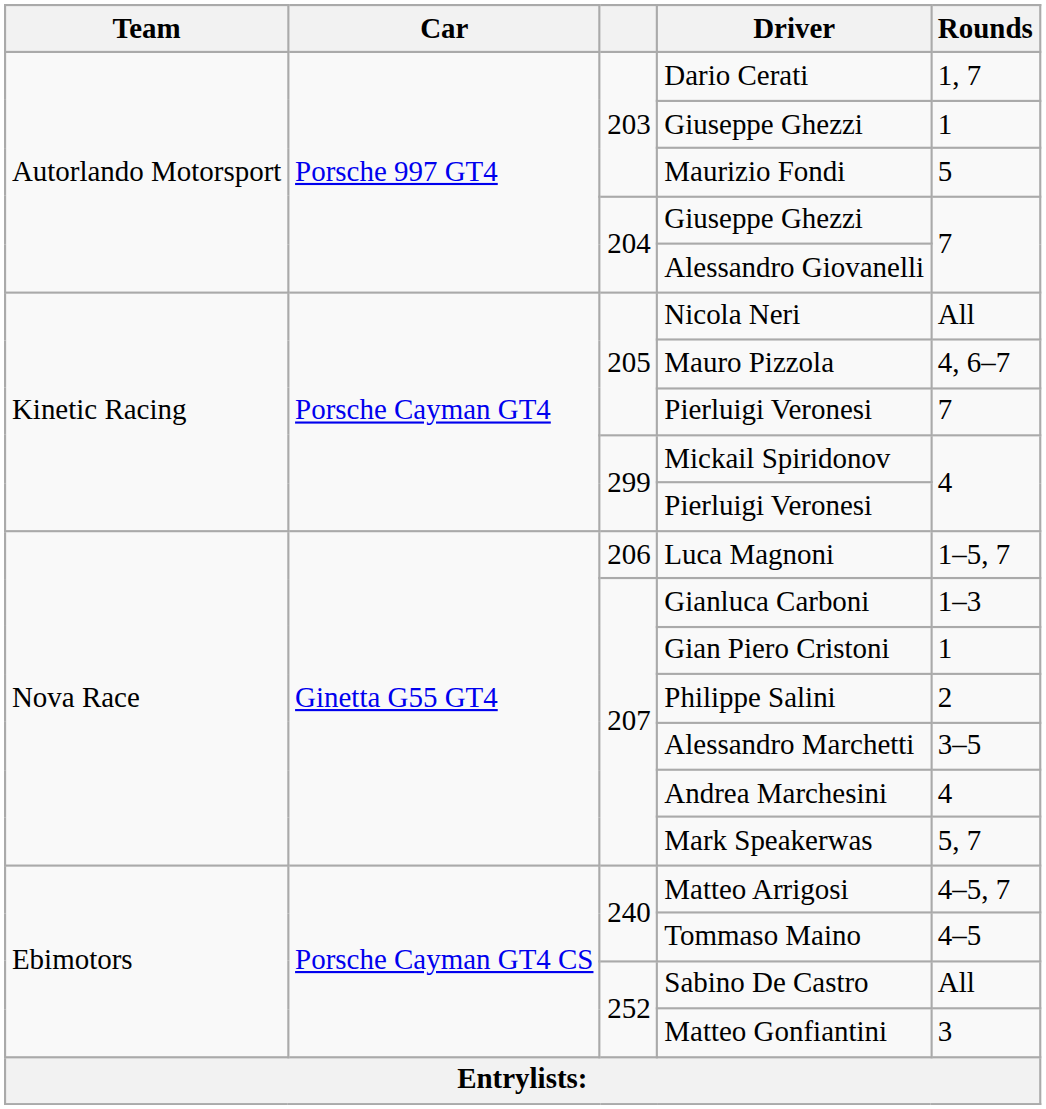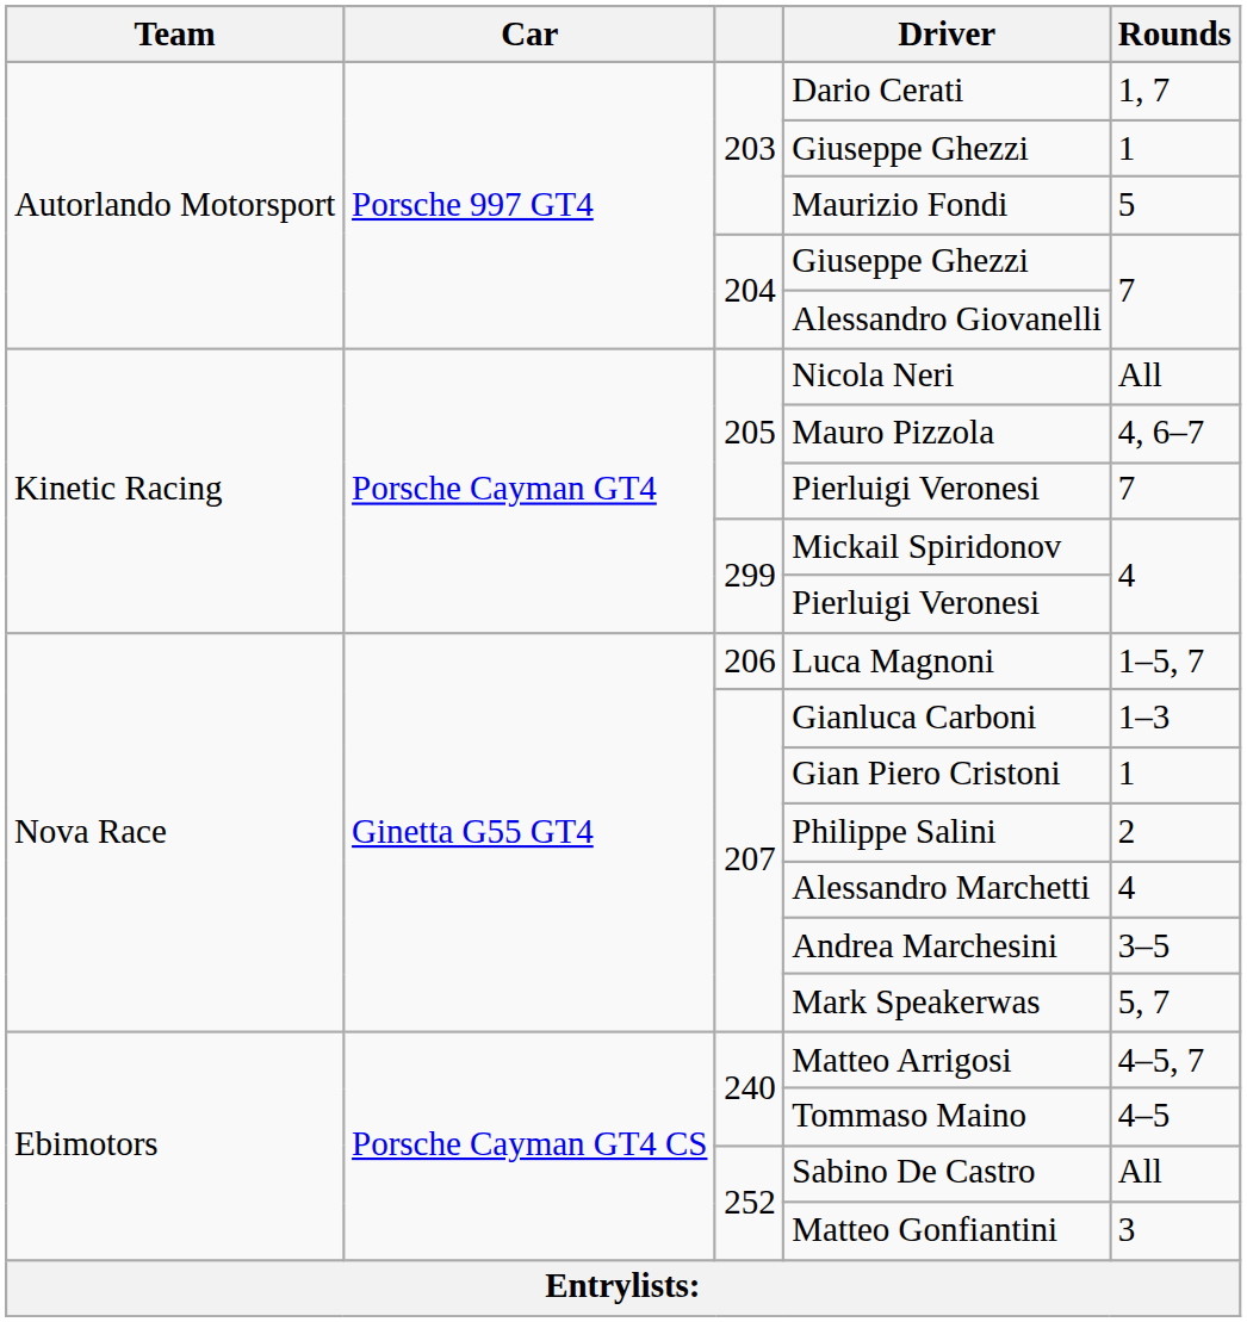Alessandro Marchetti | Rounds: 3–5 -> 4
Andrea Marchesini | Rounds: 4 -> 3–5
